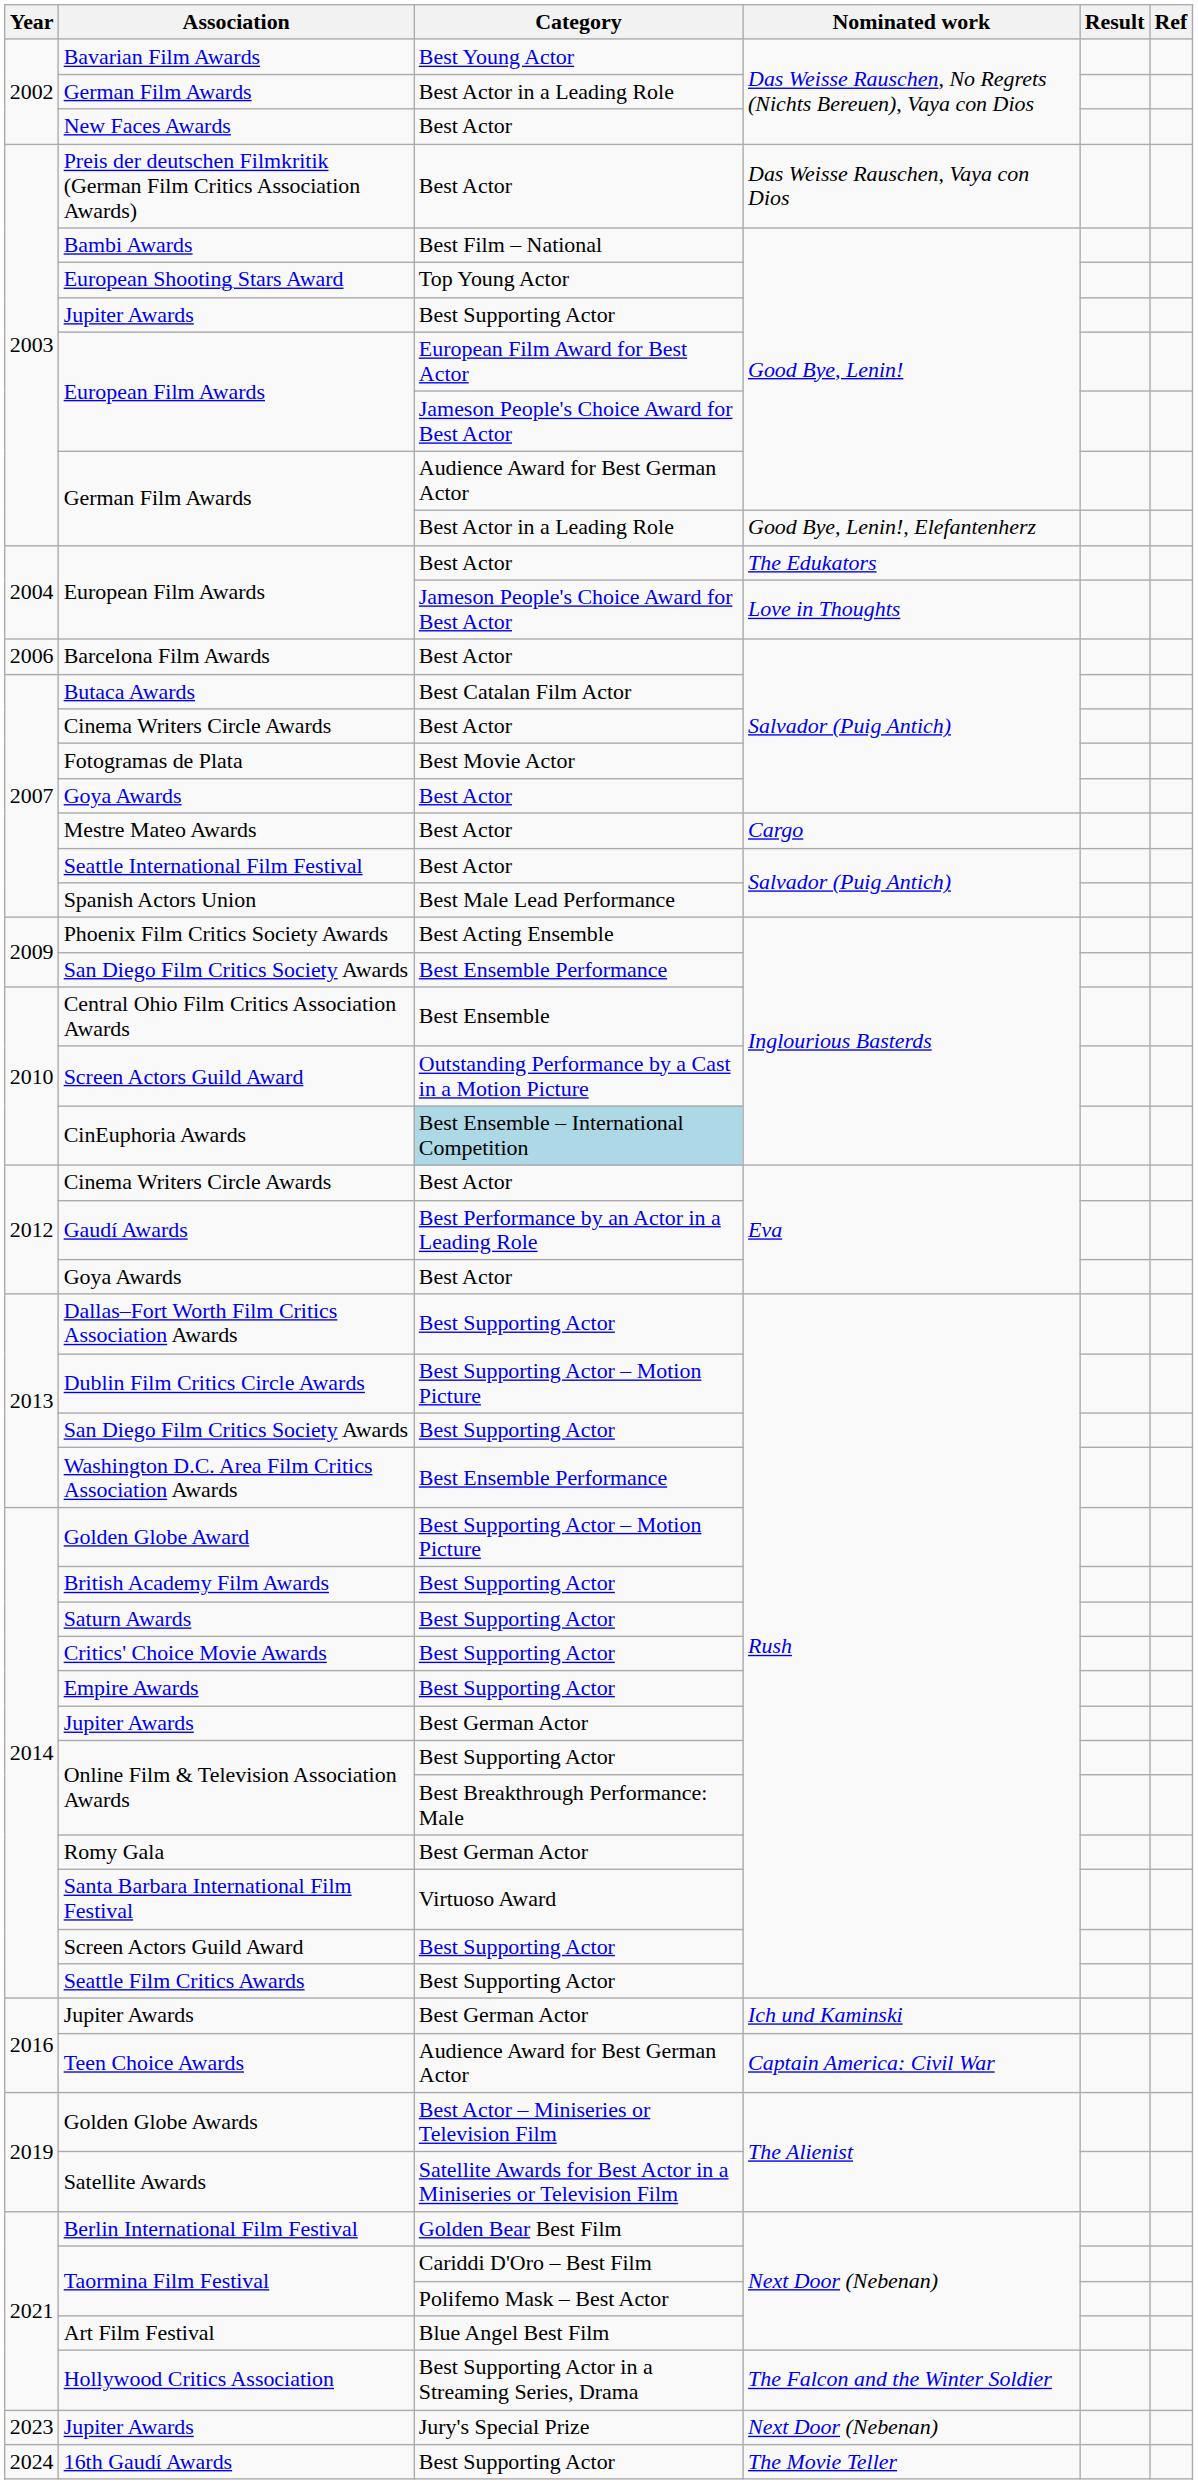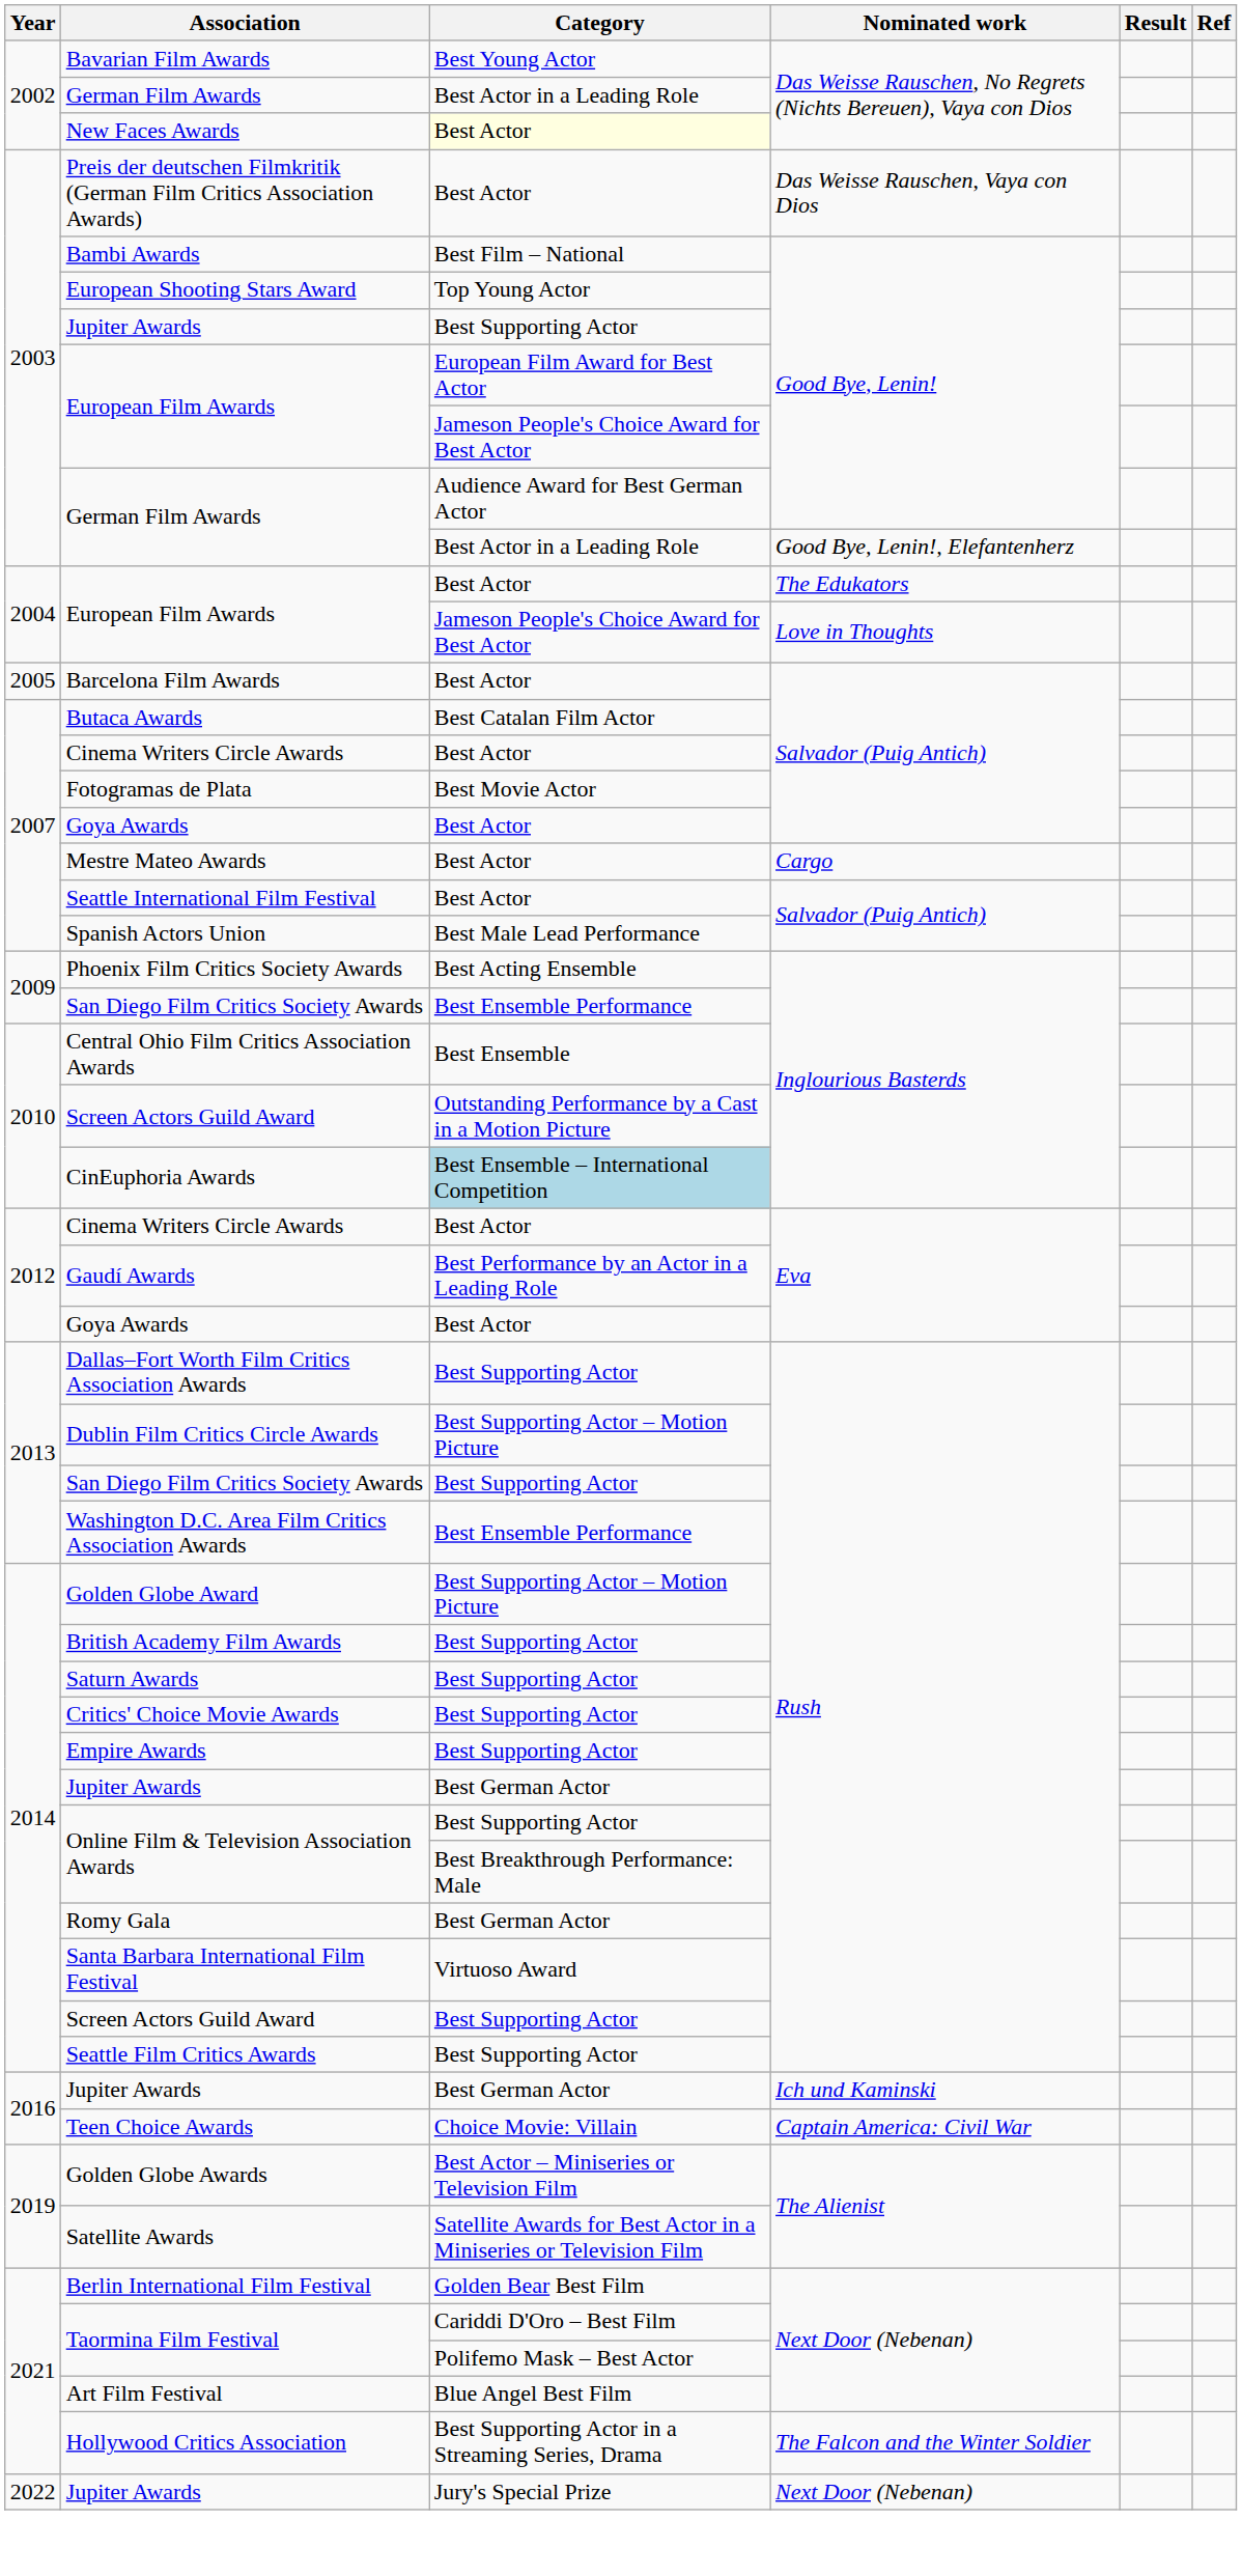New Faces Awards | Category: no background -> lightyellow background
Barcelona Film Awards | Year: 2006 -> 2005
Teen Choice Awards | Category: Audience Award for Best German Actor -> Choice Movie: Villain
Jupiter Awards / Next Door (Nebenan) | Year: 2023 -> 2022
- row: 2024 | 16th Gaudí Awards | Best Supporting Actor | The Movie Teller
